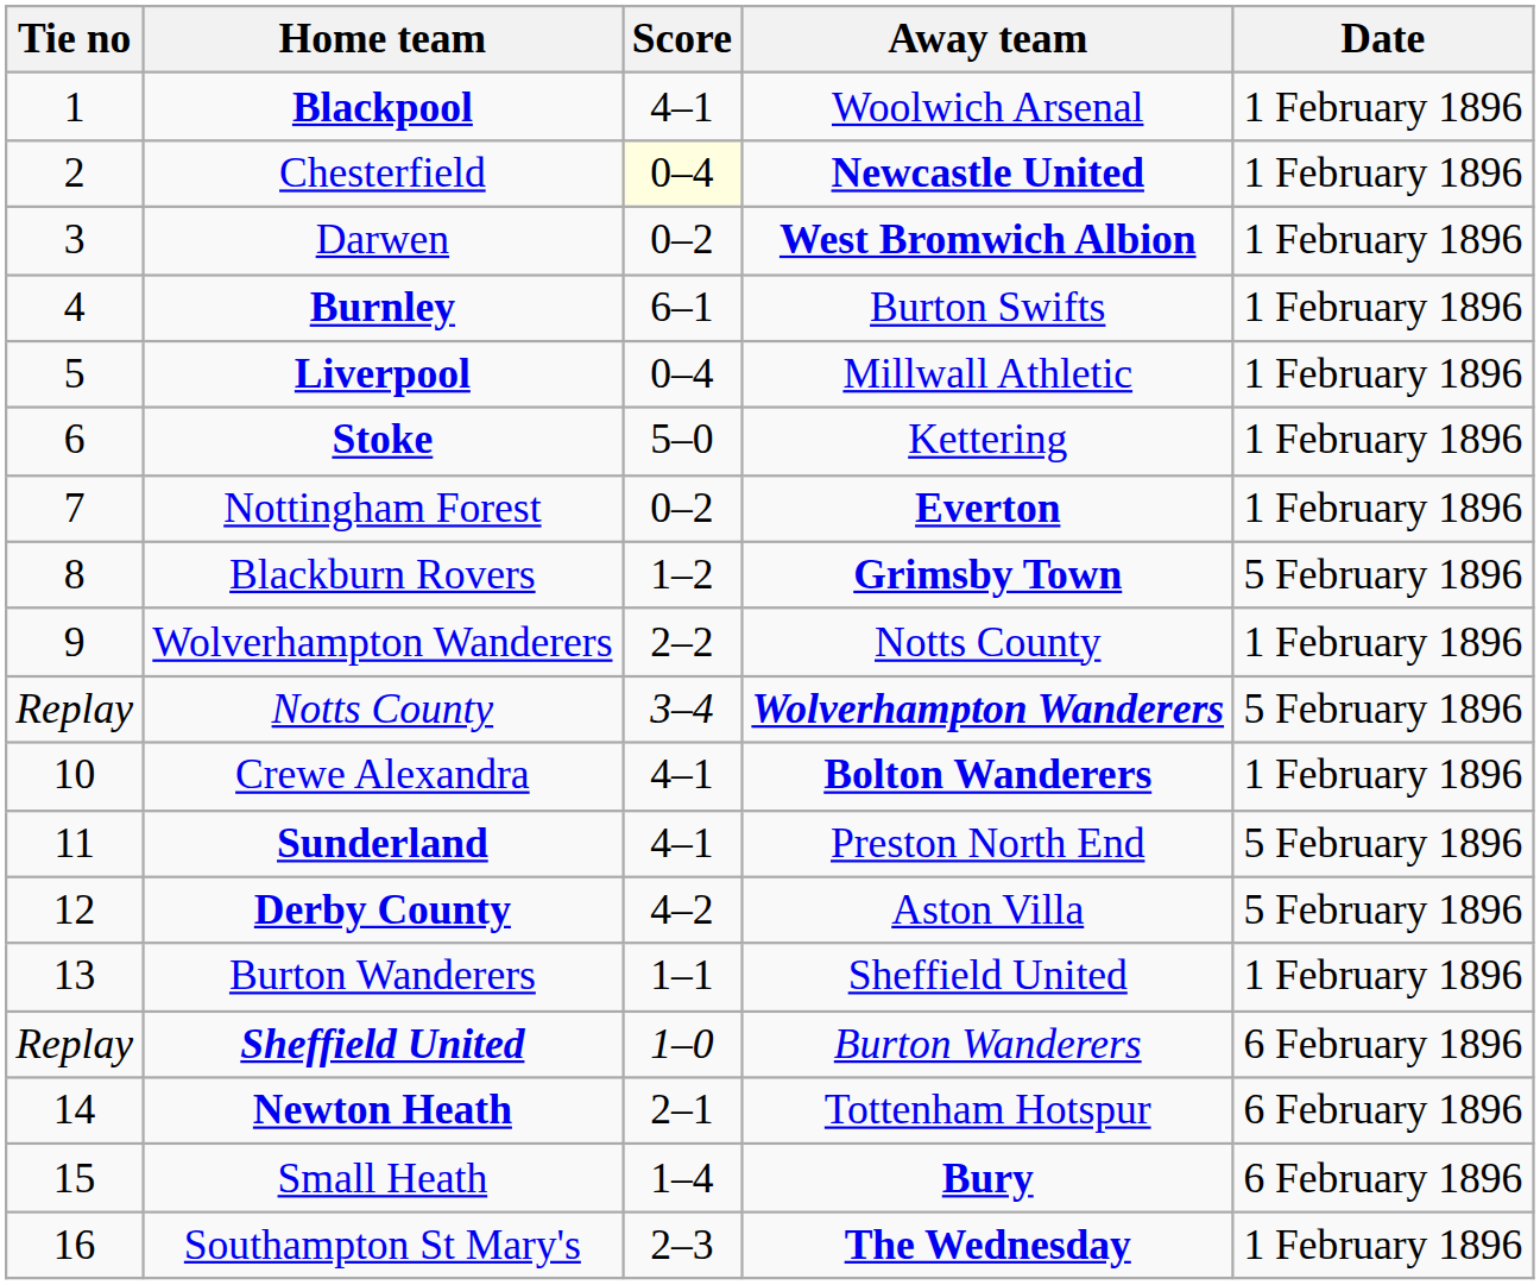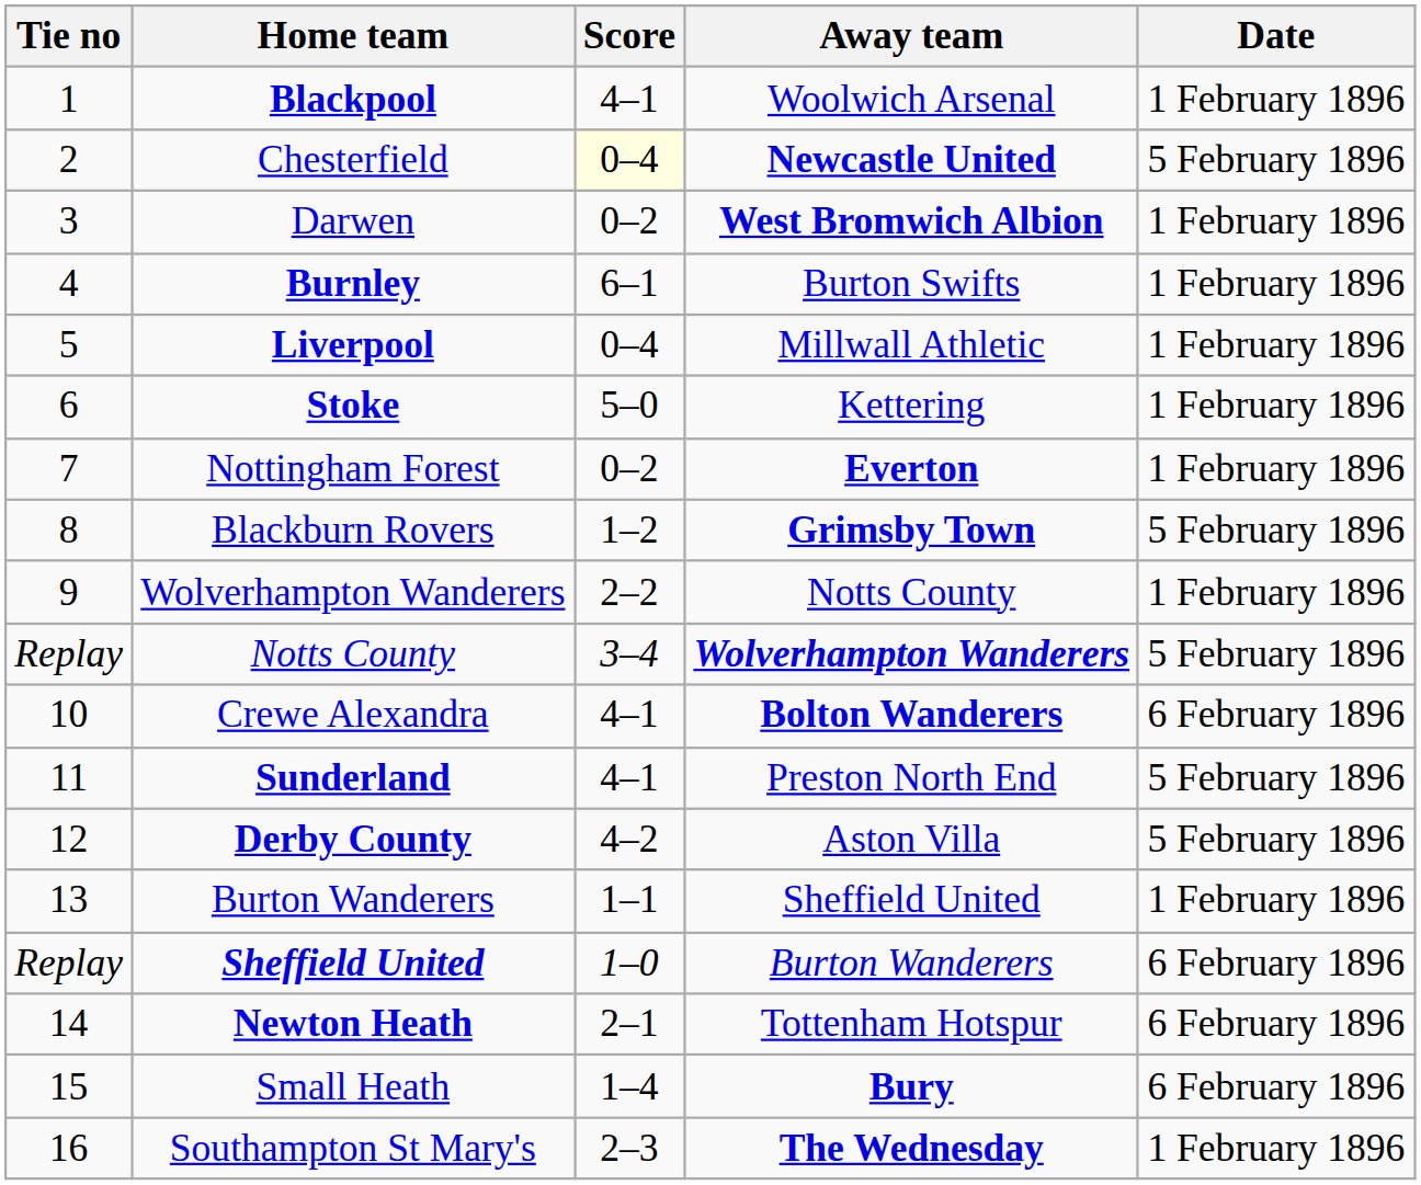Chesterfield | Date: 1 February 1896 -> 5 February 1896
Crewe Alexandra | Date: 1 February 1896 -> 6 February 1896
